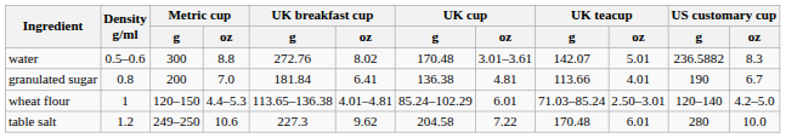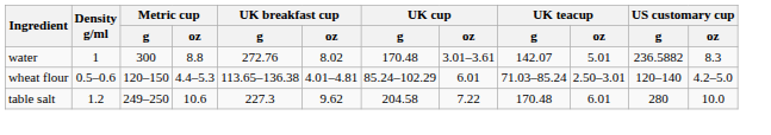water | Density g/ml: 0.5–0.6 -> 1
- row: granulated sugar | 0.8 | 200 | 7.0 | 181.84 | 6.41 | 136.38 | 4.81 | 113.66 | 4.01 | 190 | 6.7
wheat flour | Density g/ml: 1 -> 0.5–0.6
